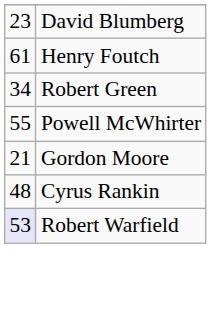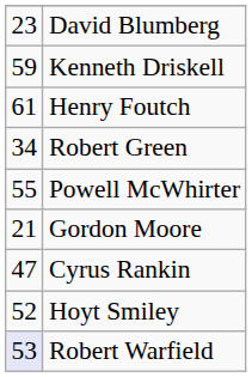+ row: 59 | Kenneth Driskell
Cyrus Rankin | column 1: 48 -> 47
+ row: 52 | Hoyt Smiley
